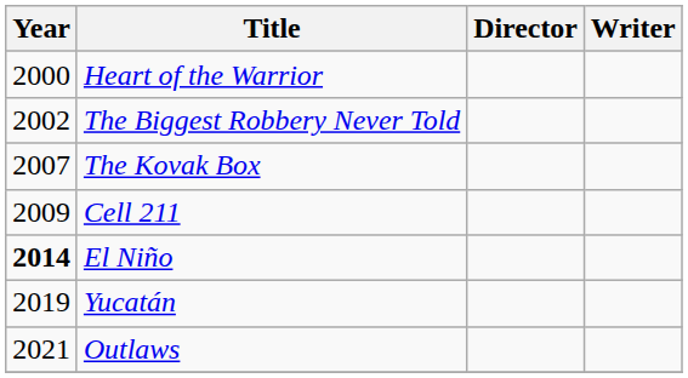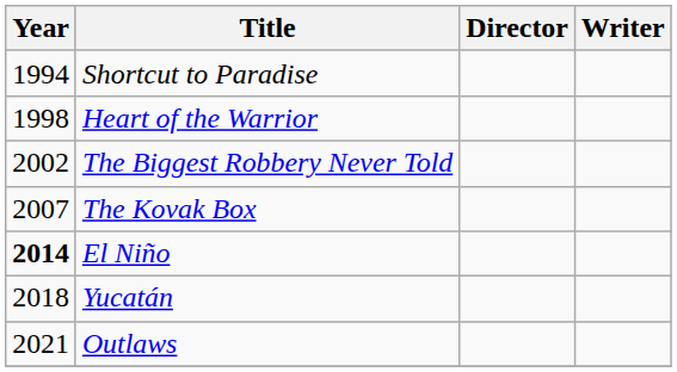+ row: 1994 | Shortcut to Paradise
Heart of the Warrior | Year: 2000 -> 1998
- row: 2009 | Cell 211
Yucatán | Year: 2019 -> 2018
